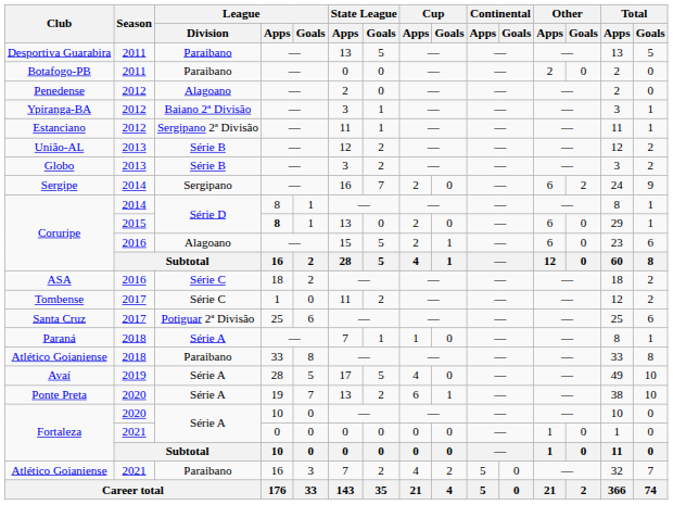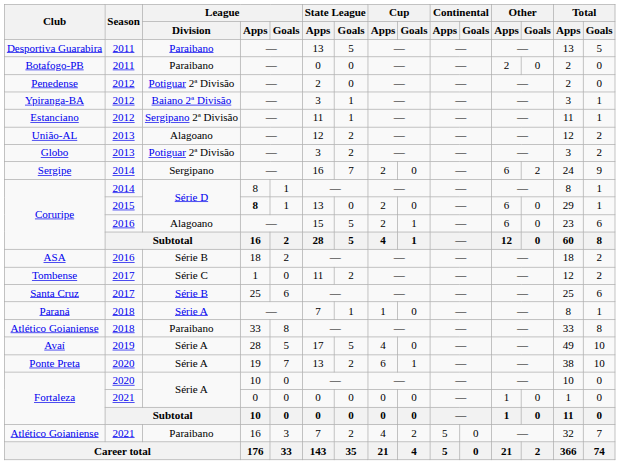Penedense | League / Division: Alagoano -> Potiguar 2ª Divisão
União-AL | League / Division: Série B -> Alagoano
Globo | League / Division: Série B -> Potiguar 2ª Divisão
ASA | League / Division: Série C -> Série B
Santa Cruz | League / Division: Potiguar 2ª Divisão -> Série B
